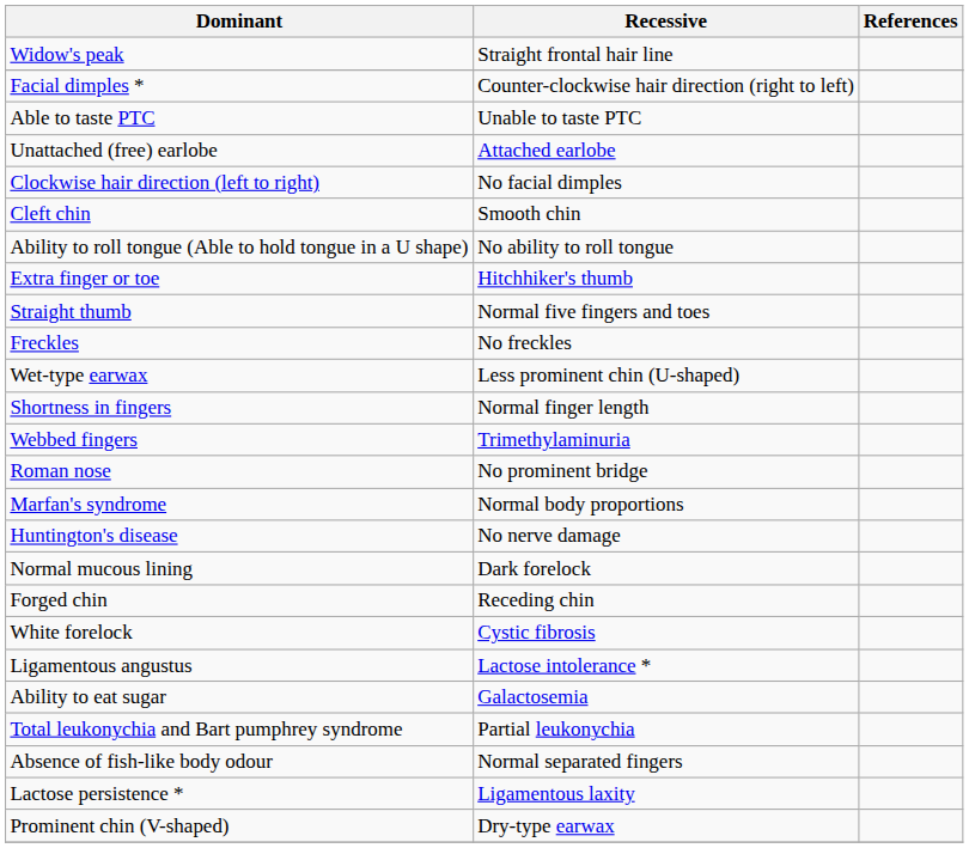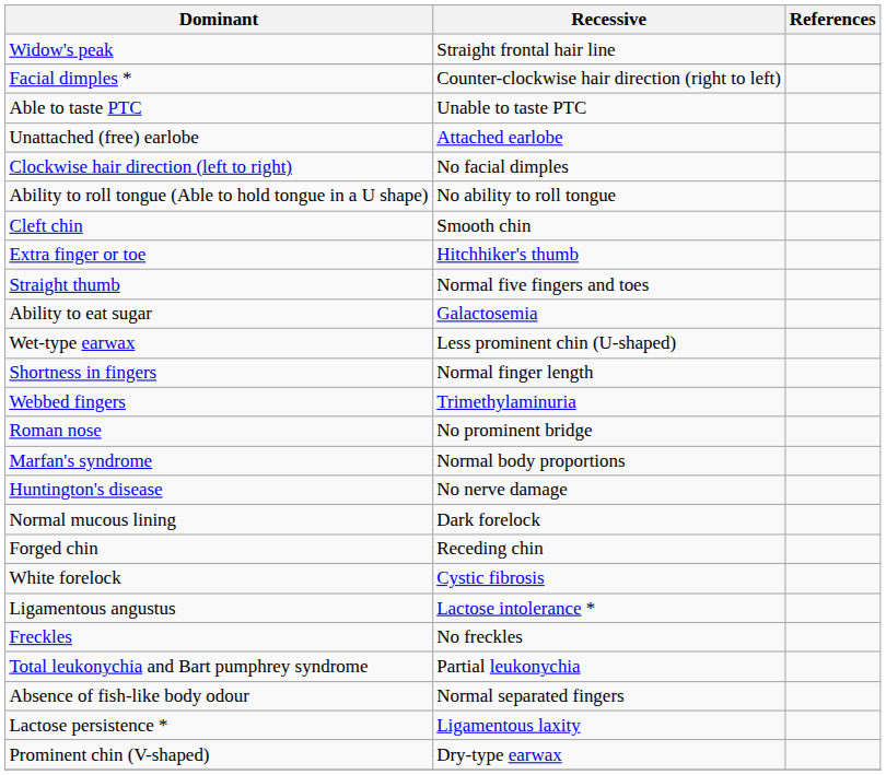rows swapped: Cleft chin <-> Ability to roll tongue (Able to hold tongue in a U shape)
rows swapped: Freckles <-> Ability to eat sugar
